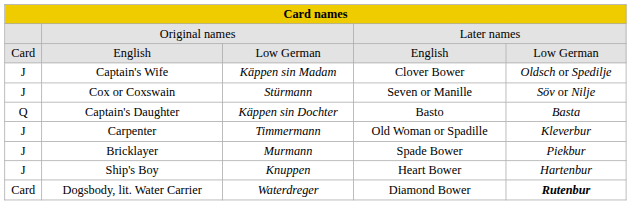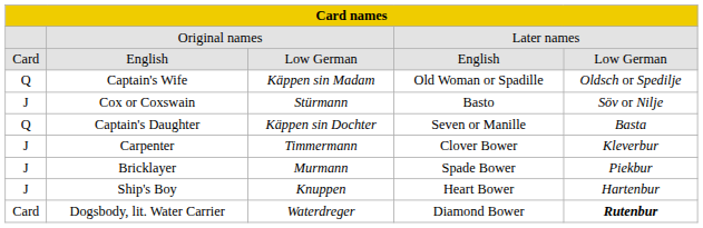Captain's Wife | column 1: J -> Q
Captain's Wife | column 4: Clover Bower -> Old Woman or Spadille
Cox or Coxswain | column 4: Seven or Manille -> Basto
Captain's Daughter | column 4: Basto -> Seven or Manille
Carpenter | column 4: Old Woman or Spadille -> Clover Bower
